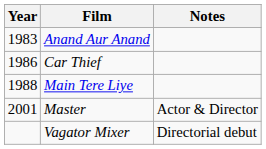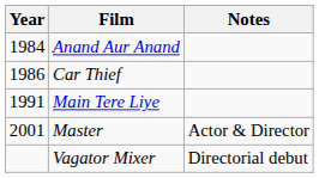Anand Aur Anand | Year: 1983 -> 1984
Main Tere Liye | Year: 1988 -> 1991
